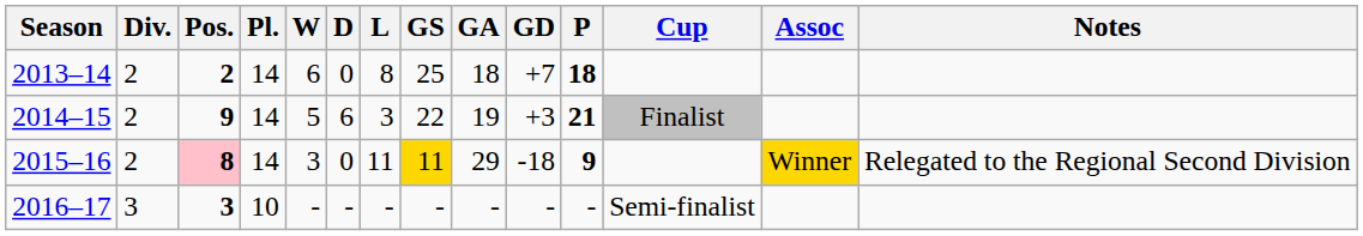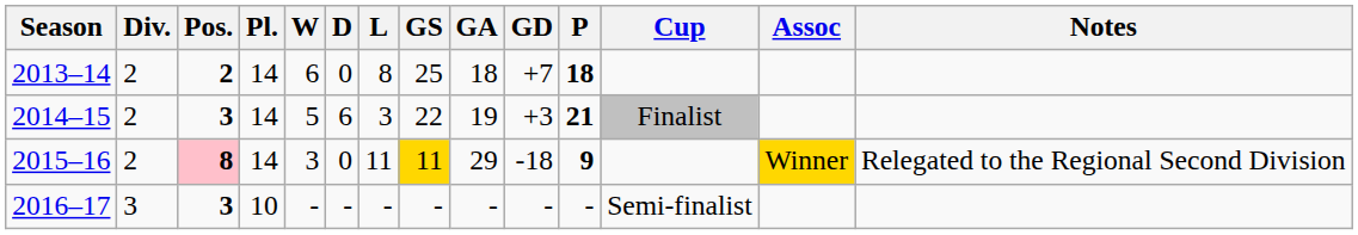2014–15 | Pos.: 9 -> 3
